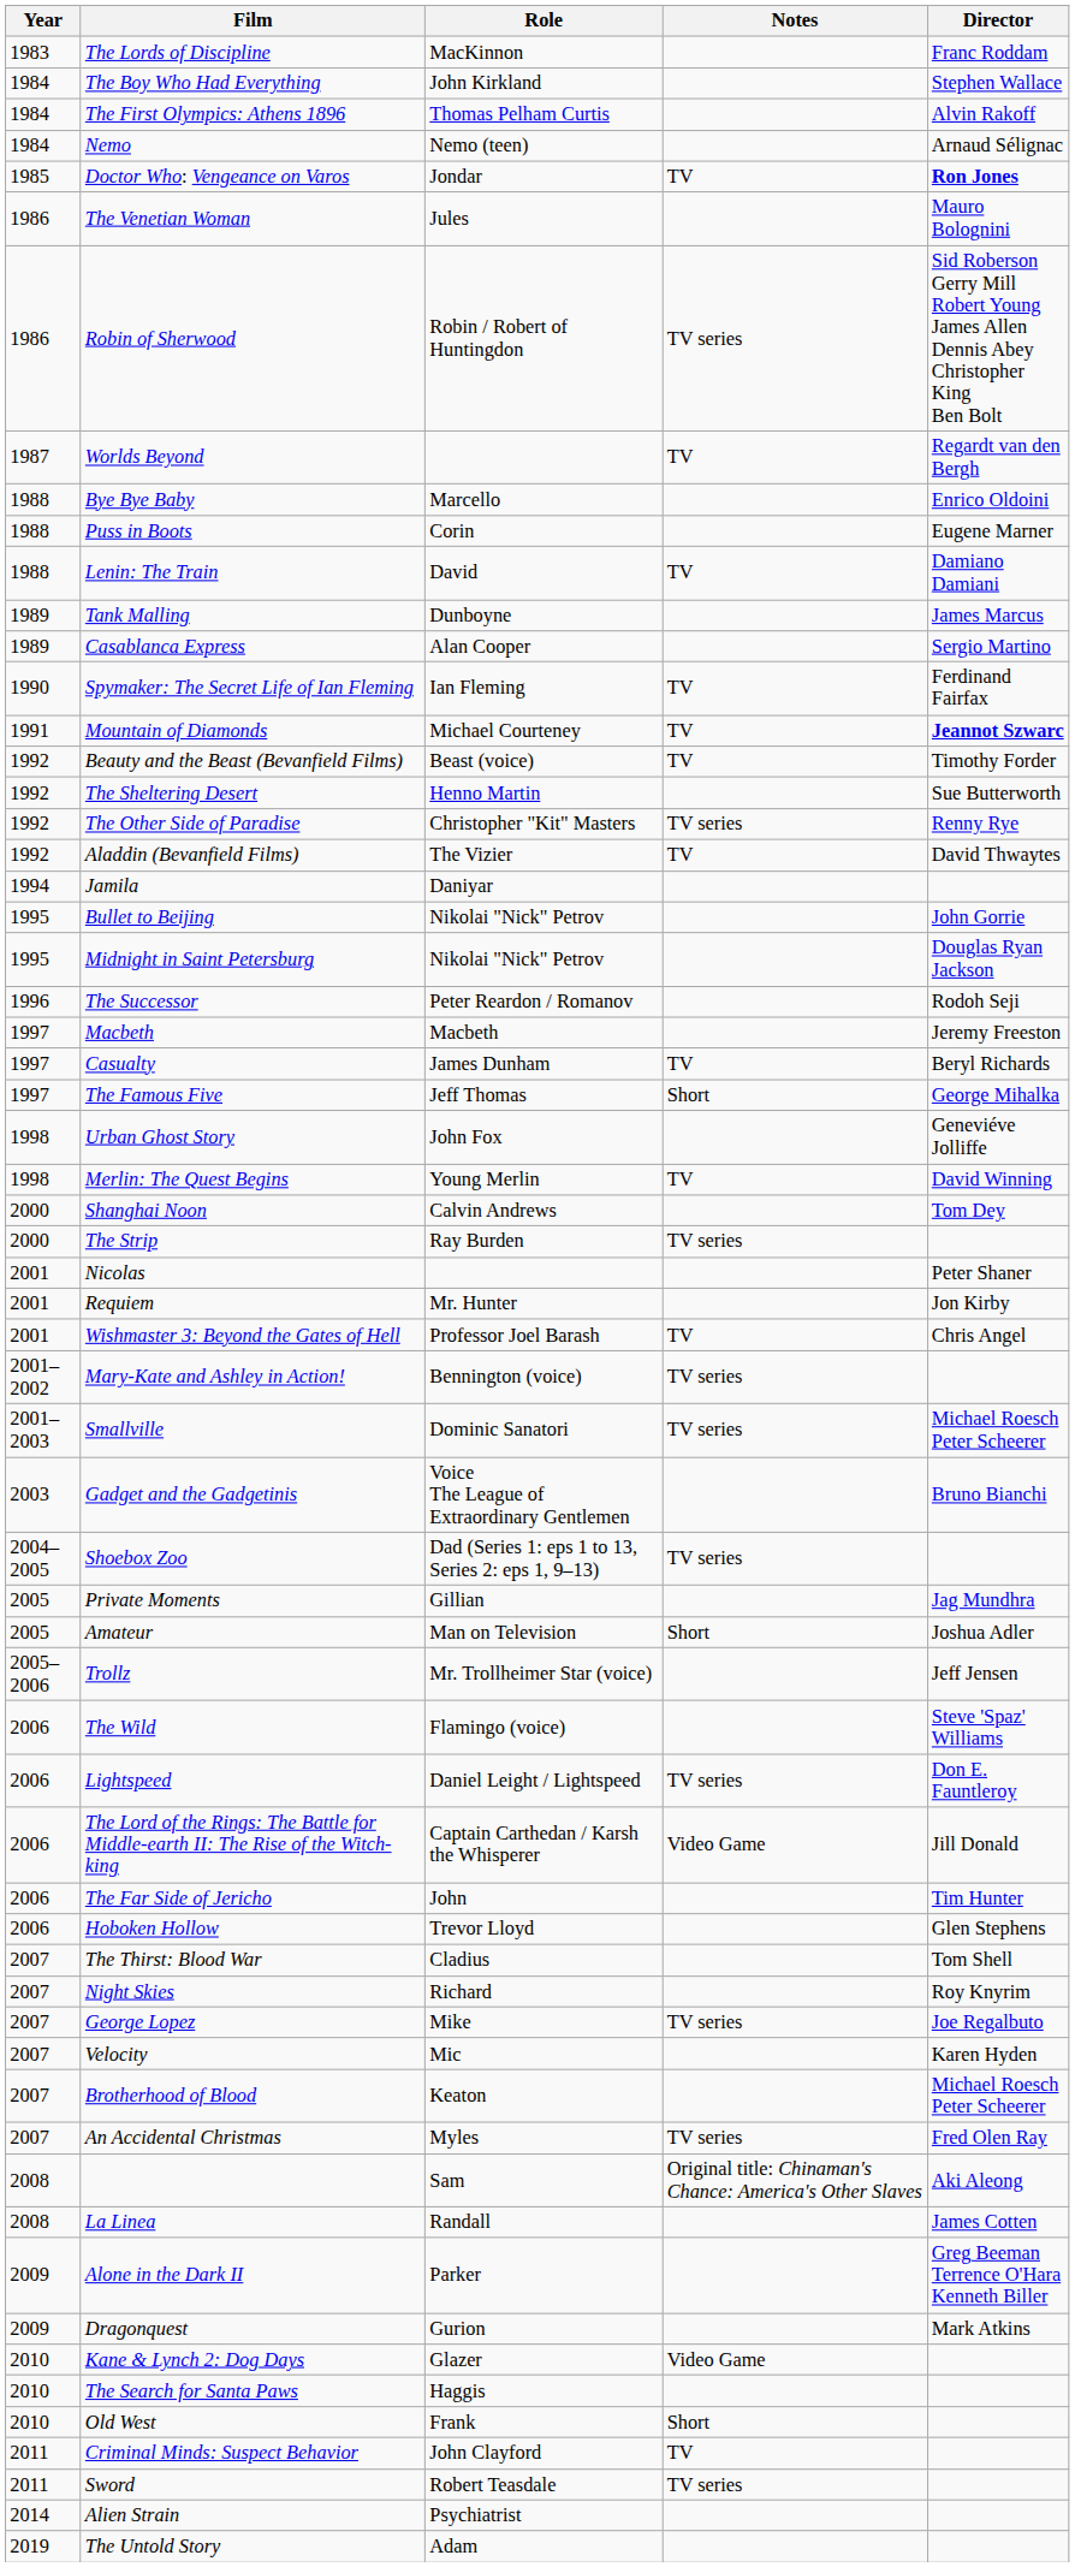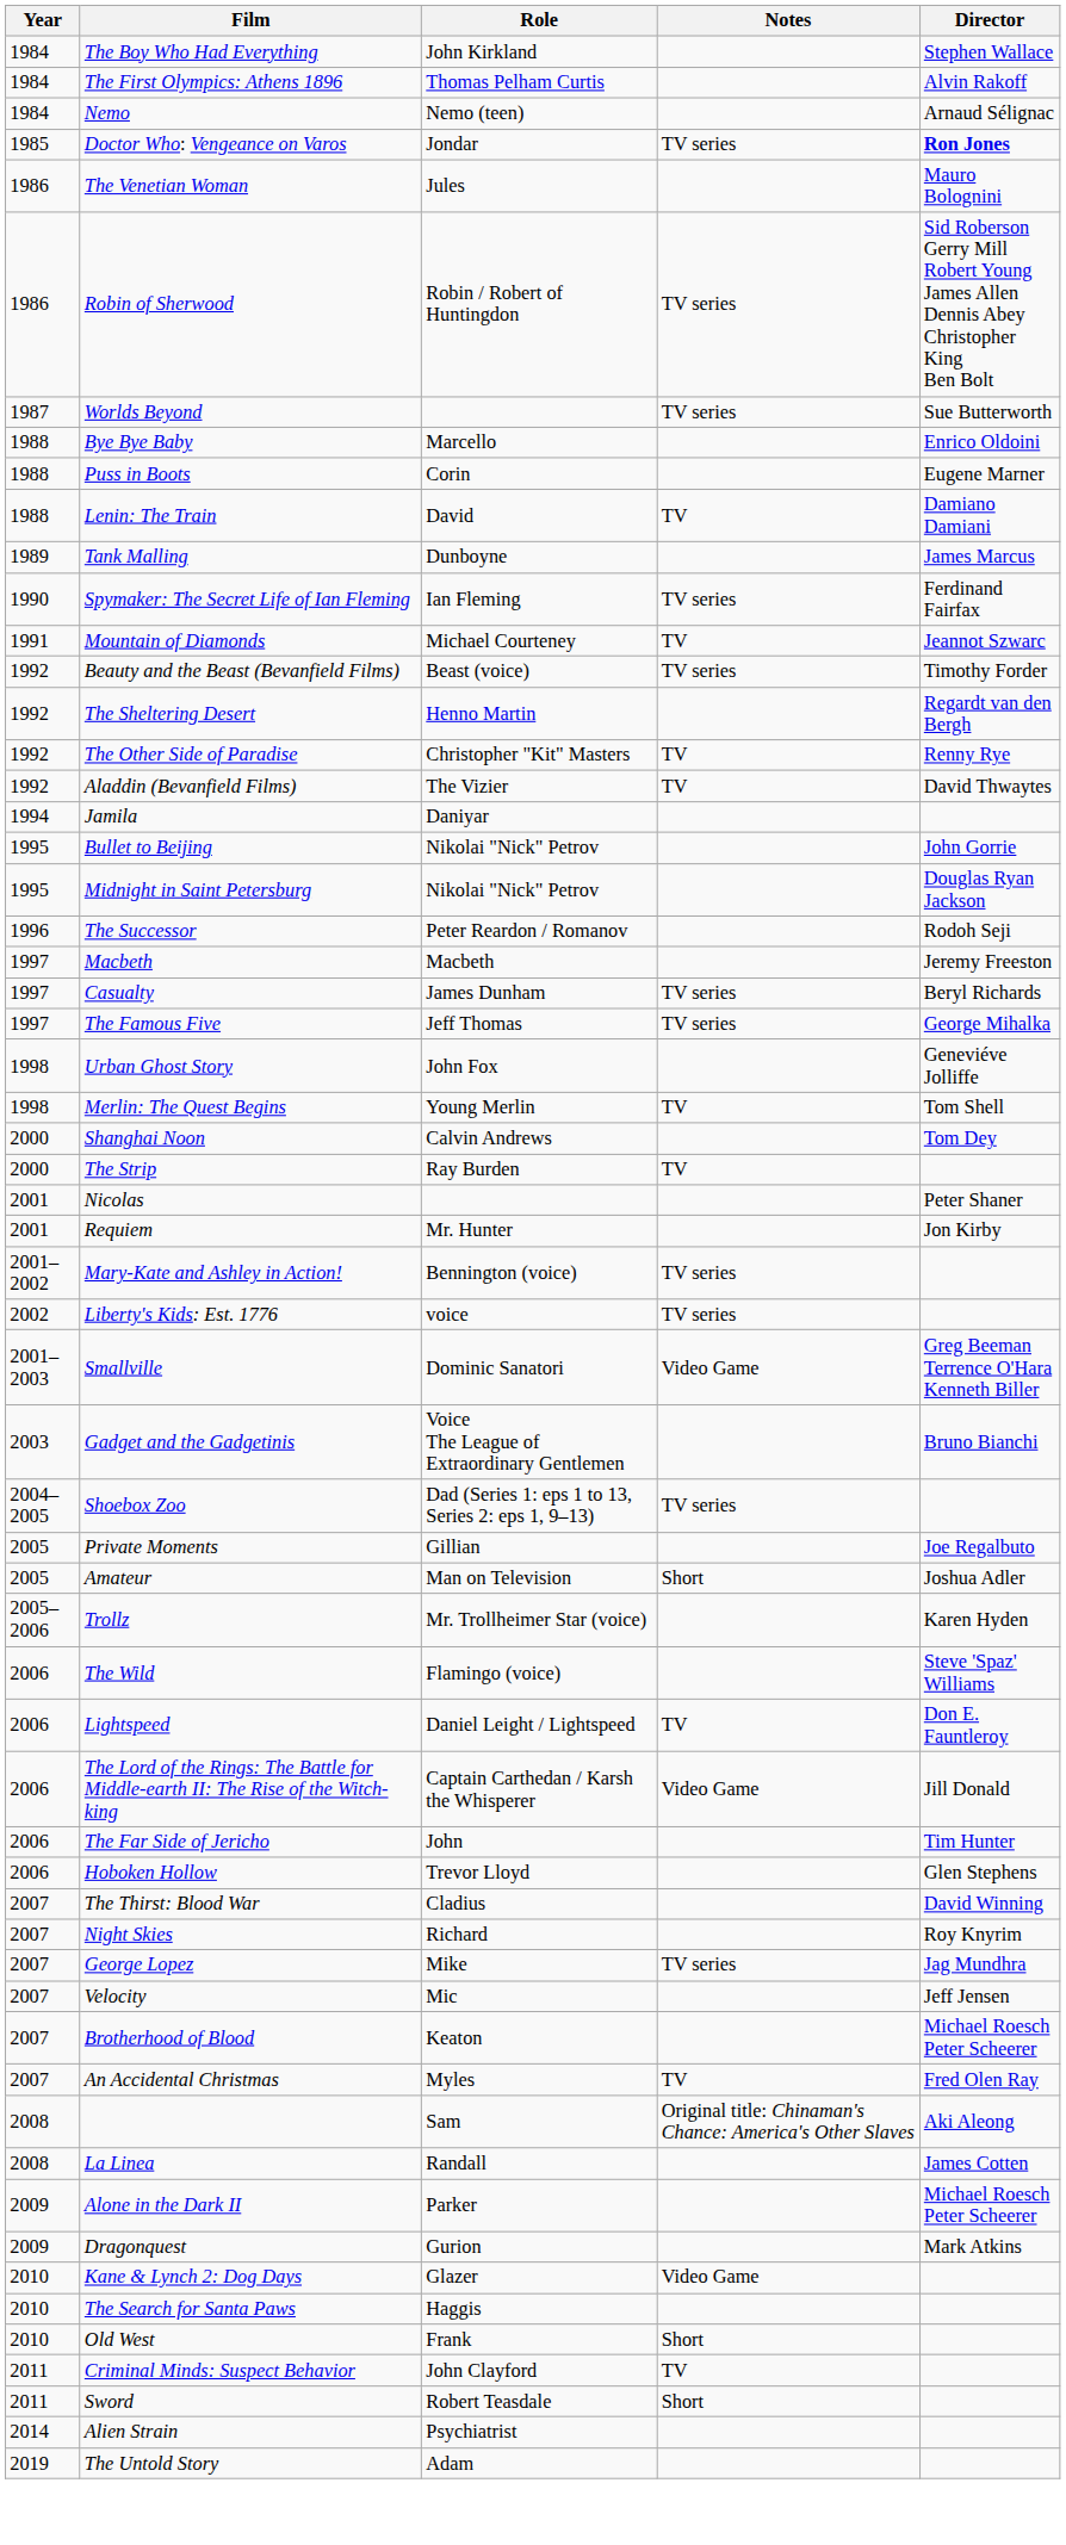- row: 1983 | The Lords of Discipline | MacKinnon | Franc Roddam
Doctor Who: Vengeance on Varos | Notes: TV -> TV series
Worlds Beyond | Notes: TV -> TV series
Worlds Beyond | Director: Regardt van den Bergh -> Sue Butterworth
- row: 1989 | Casablanca Express | Alan Cooper | Sergio Martino
Spymaker: The Secret Life of Ian Fleming | Notes: TV -> TV series
Mountain of Diamonds | Director: bold -> normal
Beauty and the Beast (Bevanfield Films) | Notes: TV -> TV series
The Sheltering Desert | Director: Sue Butterworth -> Regardt van den Bergh
The Other Side of Paradise | Notes: TV series -> TV
Casualty | Notes: TV -> TV series
The Famous Five | Notes: Short -> TV series
Merlin: The Quest Begins | Director: David Winning -> Tom Shell
The Strip | Notes: TV series -> TV
- row: 2001 | Wishmaster 3: Beyond the Gates of Hell | Professor Joel Barash | TV | Chris Angel
+ row: 2002 | Liberty's Kids: Est. 1776 | voice | TV series
Smallville | Notes: TV series -> Video Game
Smallville | Director: Michael Roesch Peter Scheerer -> Greg Beeman Terrence O'Hara Kenneth Biller
Private Moments | Director: Jag Mundhra -> Joe Regalbuto
Trollz | Director: Jeff Jensen -> Karen Hyden
Lightspeed | Notes: TV series -> TV
The Thirst: Blood War | Director: Tom Shell -> David Winning
George Lopez | Director: Joe Regalbuto -> Jag Mundhra
Velocity | Director: Karen Hyden -> Jeff Jensen
An Accidental Christmas | Notes: TV series -> TV
Alone in the Dark II | Director: Greg Beeman Terrence O'Hara Kenneth Biller -> Michael Roesch Peter Scheerer
Sword | Notes: TV series -> Short
